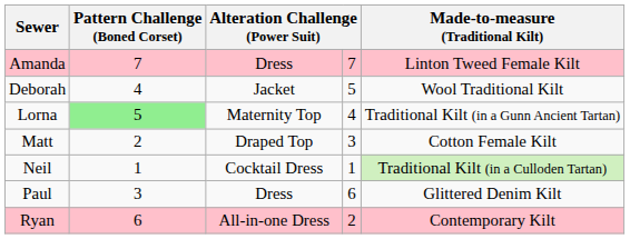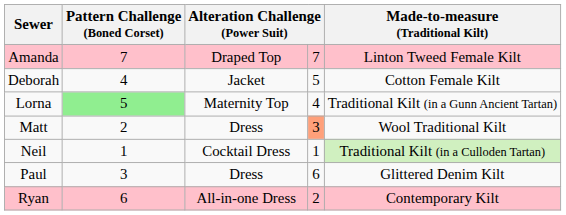Amanda | column 3: Dress -> Draped Top
Deborah | Made-to-measure (Traditional Kilt): Wool Traditional Kilt -> Cotton Female Kilt
Matt | column 3: Draped Top -> Dress
Matt | column 4: no background -> lightsalmon background
Matt | Made-to-measure (Traditional Kilt): Cotton Female Kilt -> Wool Traditional Kilt
